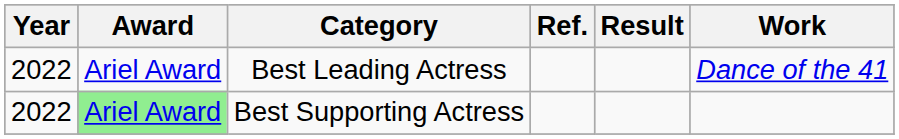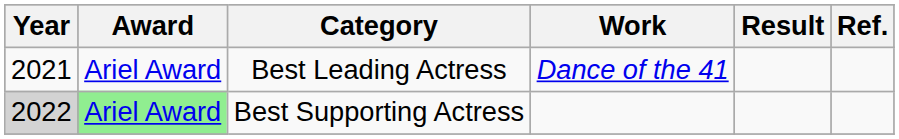columns swapped: Work <-> Ref.
Best Leading Actress | Year: 2022 -> 2021
Best Supporting Actress | Year: no background -> lightgrey background
